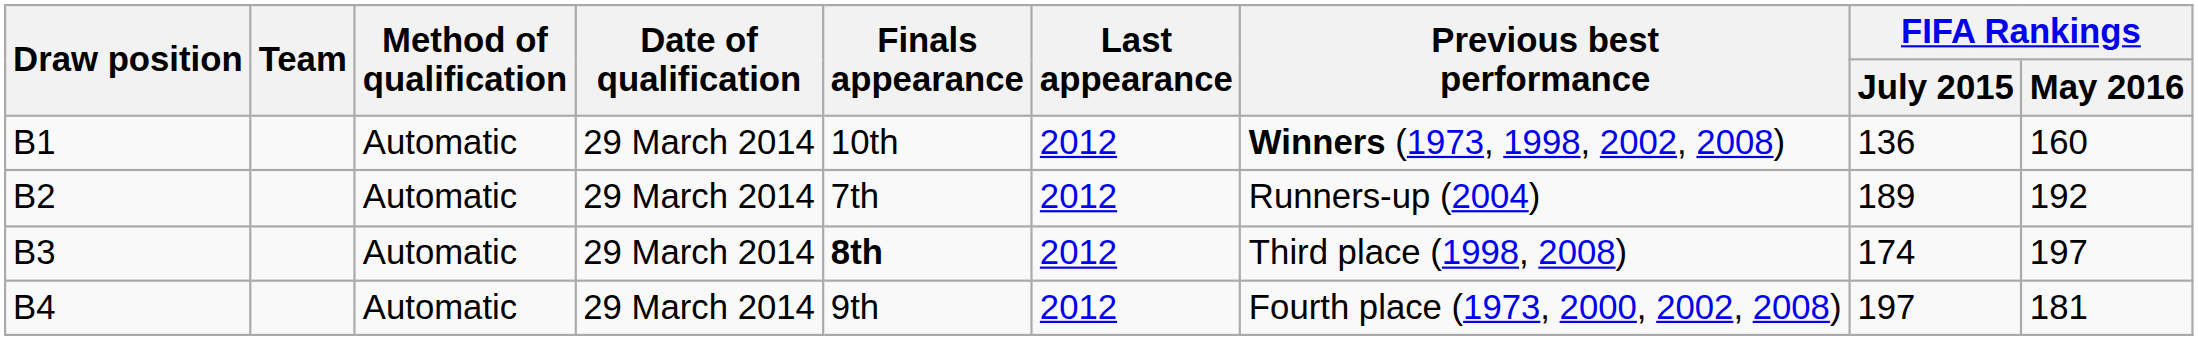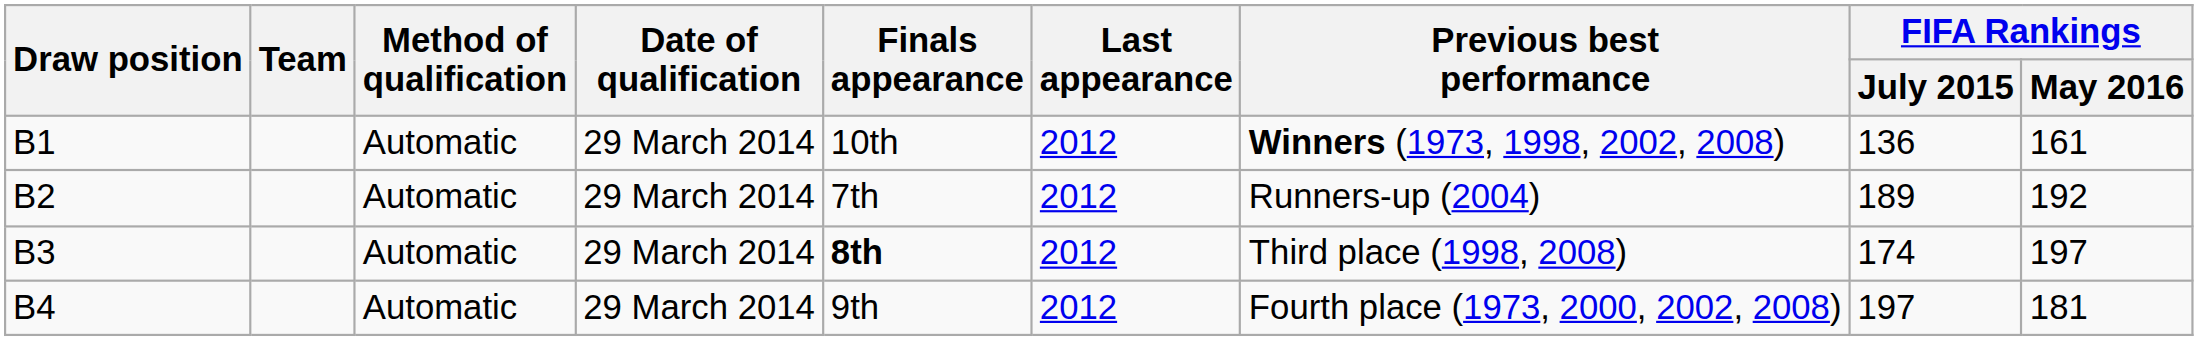B1 | FIFA Rankings / May 2016: 160 -> 161
